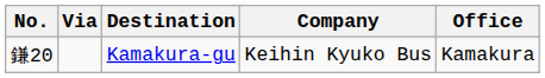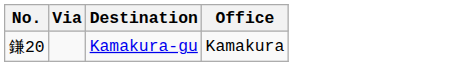- column: Company | Keihin Kyuko Bus
